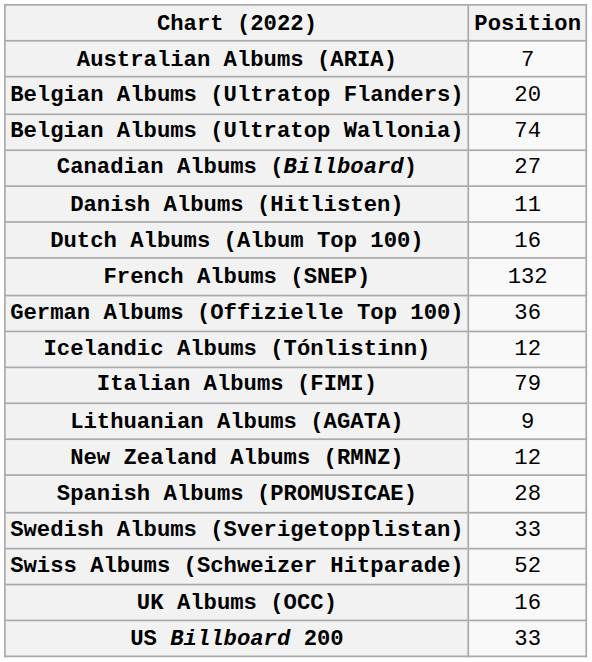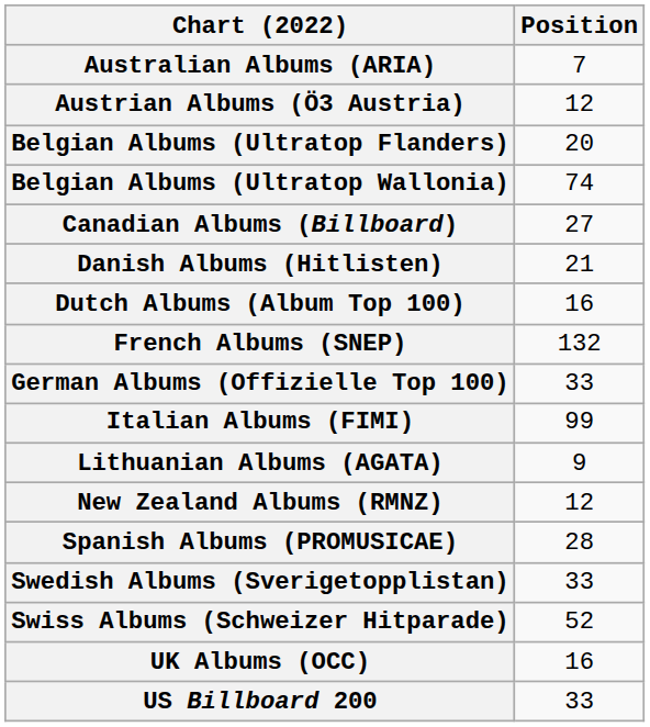+ row: Austrian Albums (Ö3 Austria) | 12
Danish Albums (Hitlisten) | Position: 11 -> 21
German Albums (Offizielle Top 100) | Position: 36 -> 33
- row: Icelandic Albums (Tónlistinn) | 12
Italian Albums (FIMI) | Position: 79 -> 99
